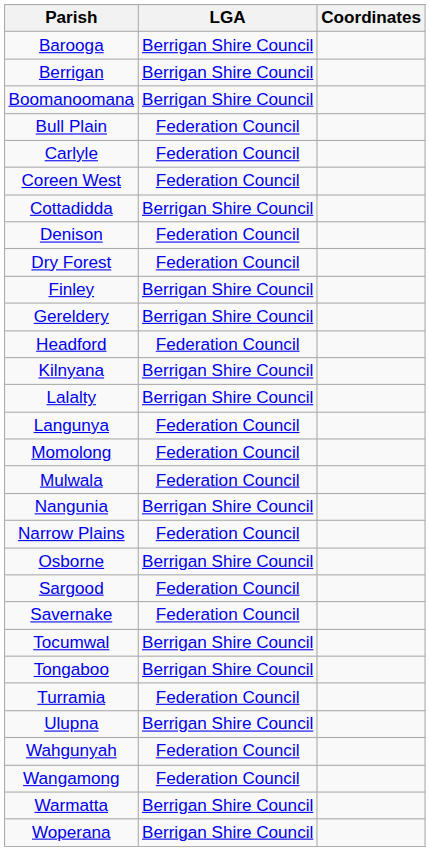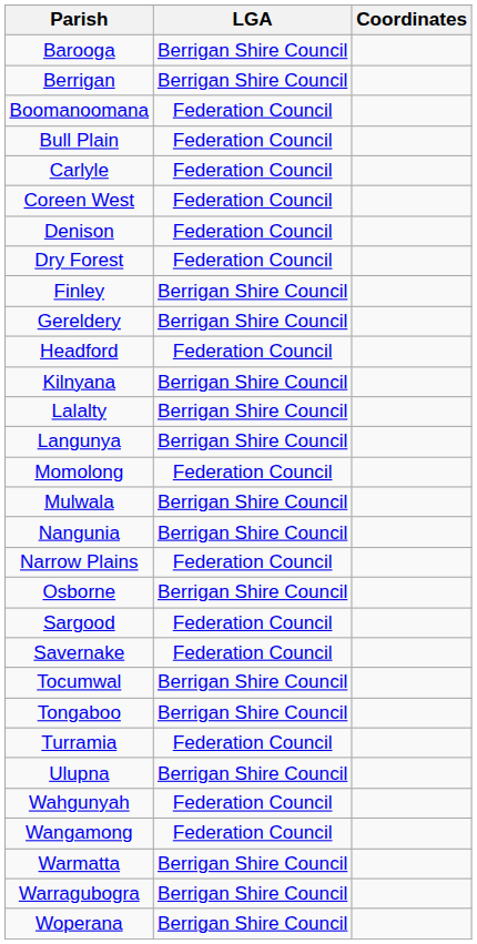Boomanoomana | LGA: Berrigan Shire Council -> Federation Council
- row: Cottadidda | Berrigan Shire Council
Langunya | LGA: Federation Council -> Berrigan Shire Council
Mulwala | LGA: Federation Council -> Berrigan Shire Council
+ row: Warragubogra | Berrigan Shire Council
